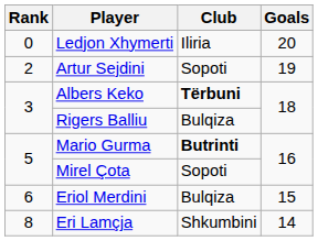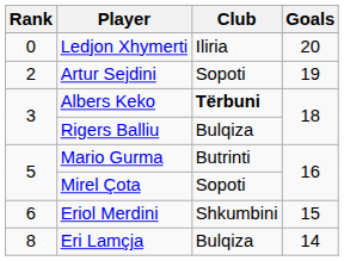Mario Gurma | Club: bold -> normal
Eriol Merdini | Club: Bulqiza -> Shkumbini
Eri Lamçja | Club: Shkumbini -> Bulqiza
